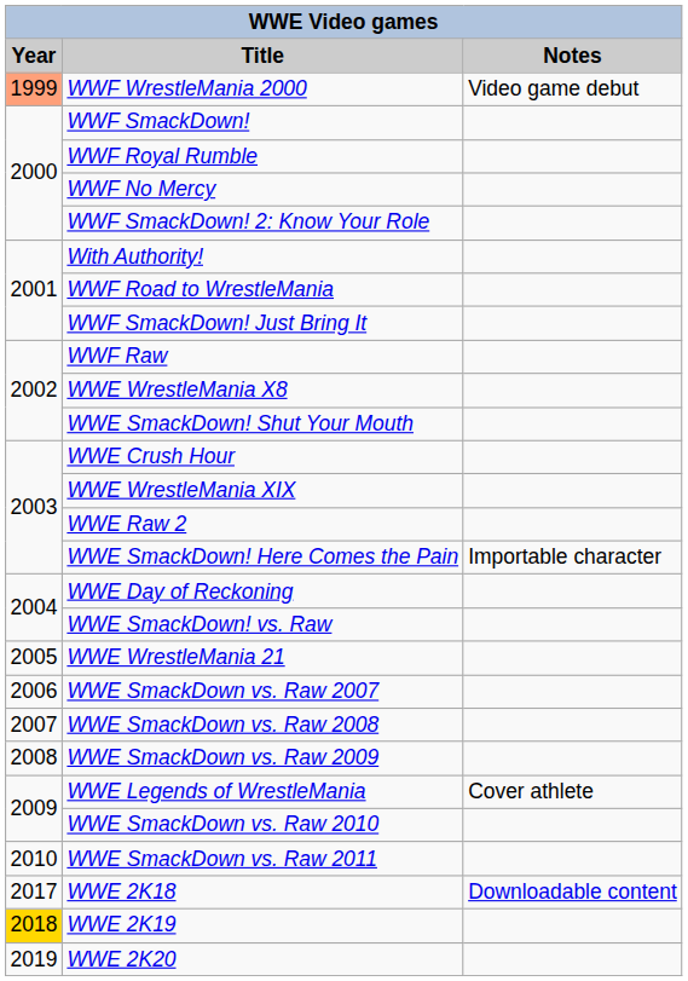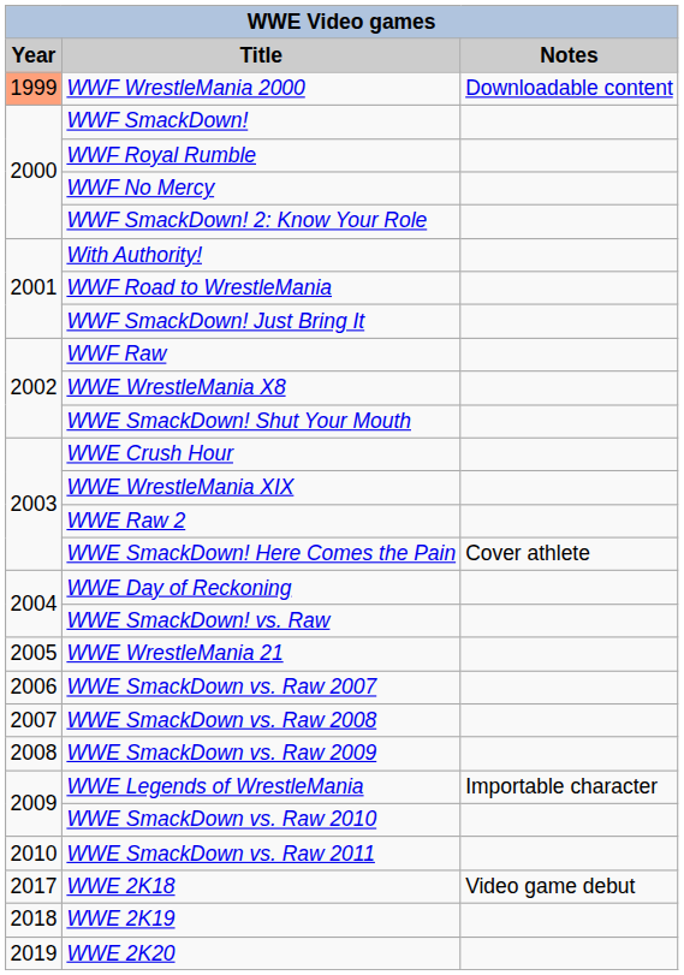WWF WrestleMania 2000 | Notes: Video game debut -> Downloadable content
WWE SmackDown! Here Comes the Pain | Notes: Importable character -> Cover athlete
WWE Legends of WrestleMania | Notes: Cover athlete -> Importable character
WWE 2K18 | Notes: Downloadable content -> Video game debut
WWE 2K19 | Year: gold background -> no background
